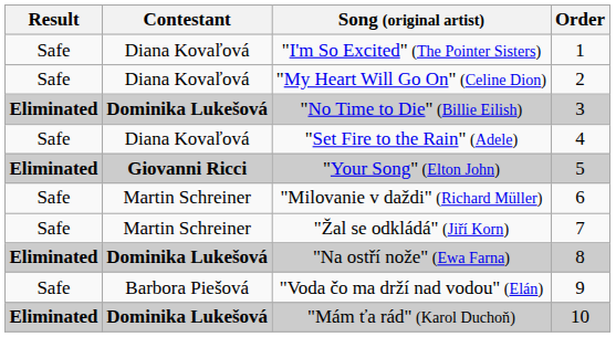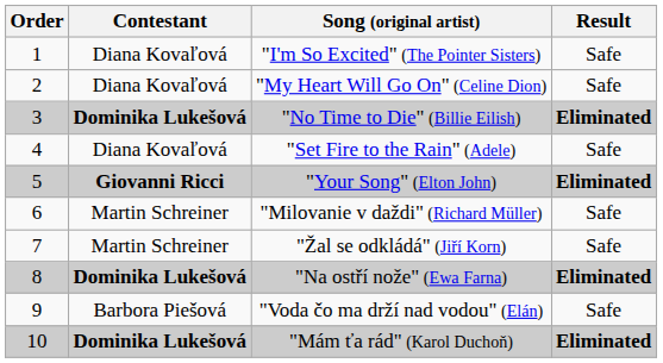columns swapped: Order <-> Result
